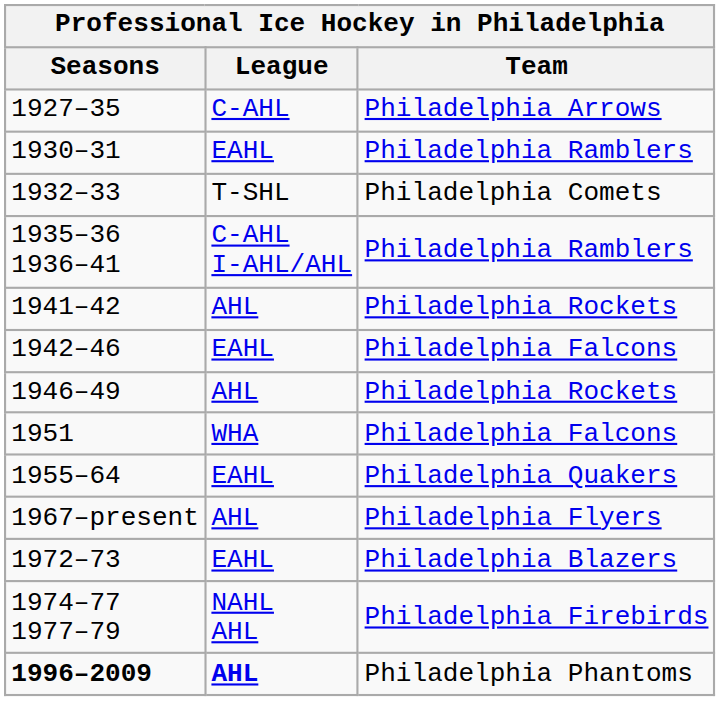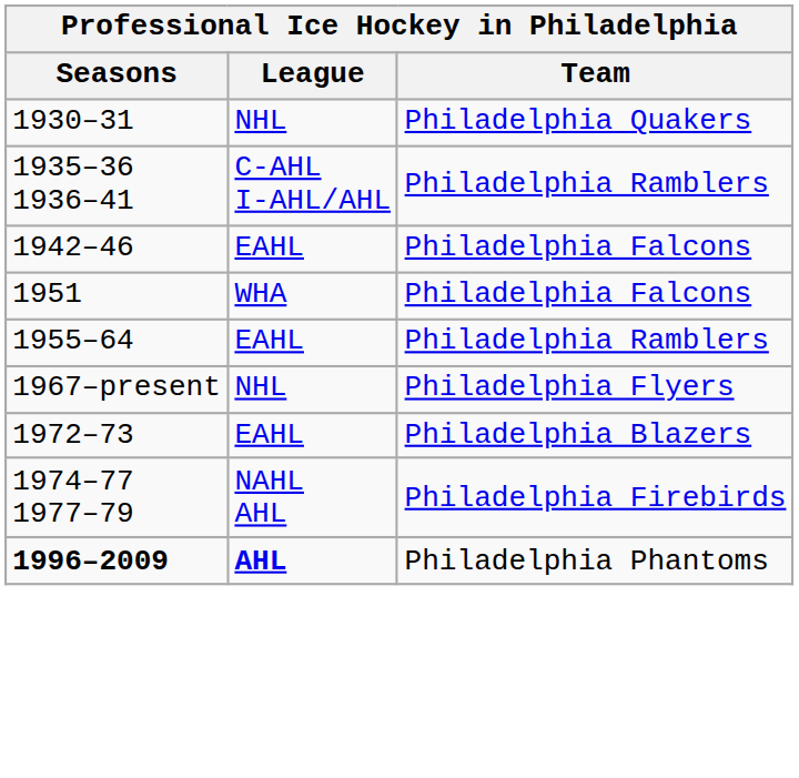- row: 1927–35 | C-AHL | Philadelphia Arrows
1930–31 | League: EAHL -> NHL
1930–31 | Team: Philadelphia Ramblers -> Philadelphia Quakers
- row: 1932–33 | T-SHL | Philadelphia Comets
- row: 1941–42 | AHL | Philadelphia Rockets
- row: 1946–49 | AHL | Philadelphia Rockets
1955–64 | Team: Philadelphia Quakers -> Philadelphia Ramblers
1967–present | League: AHL -> NHL
